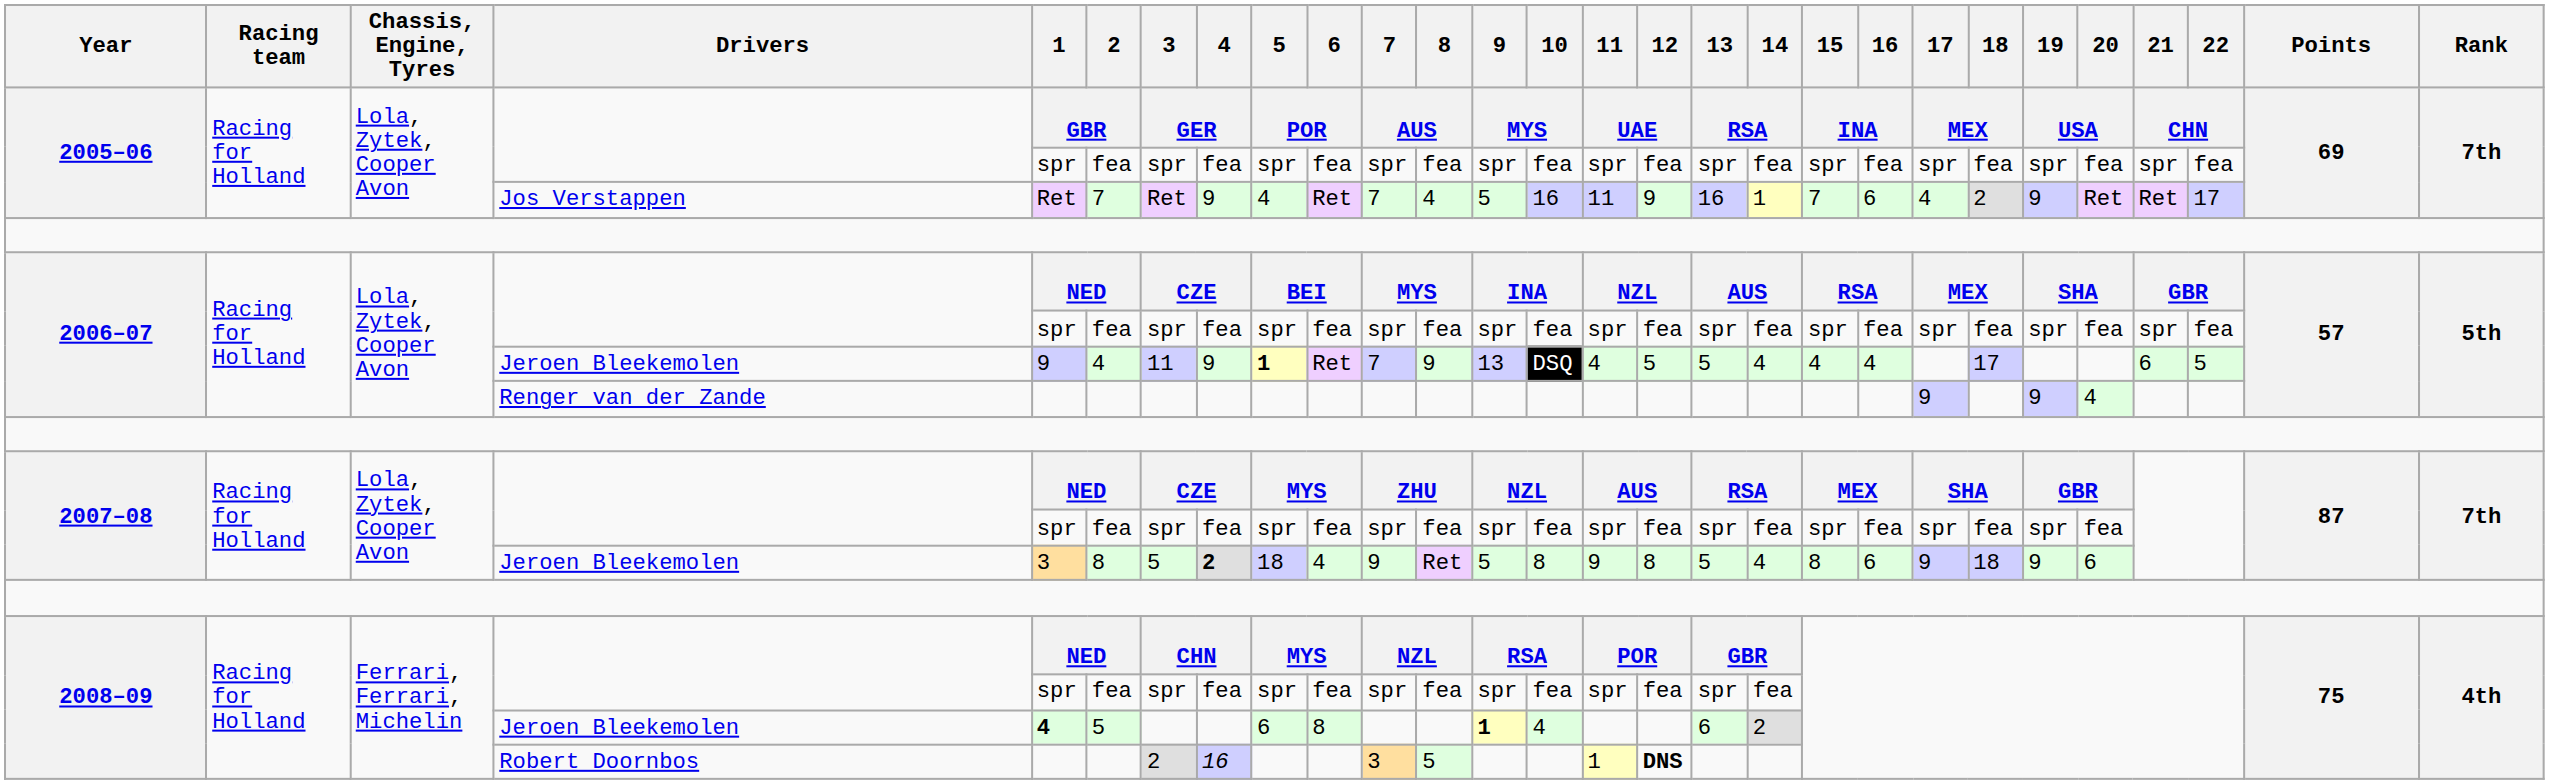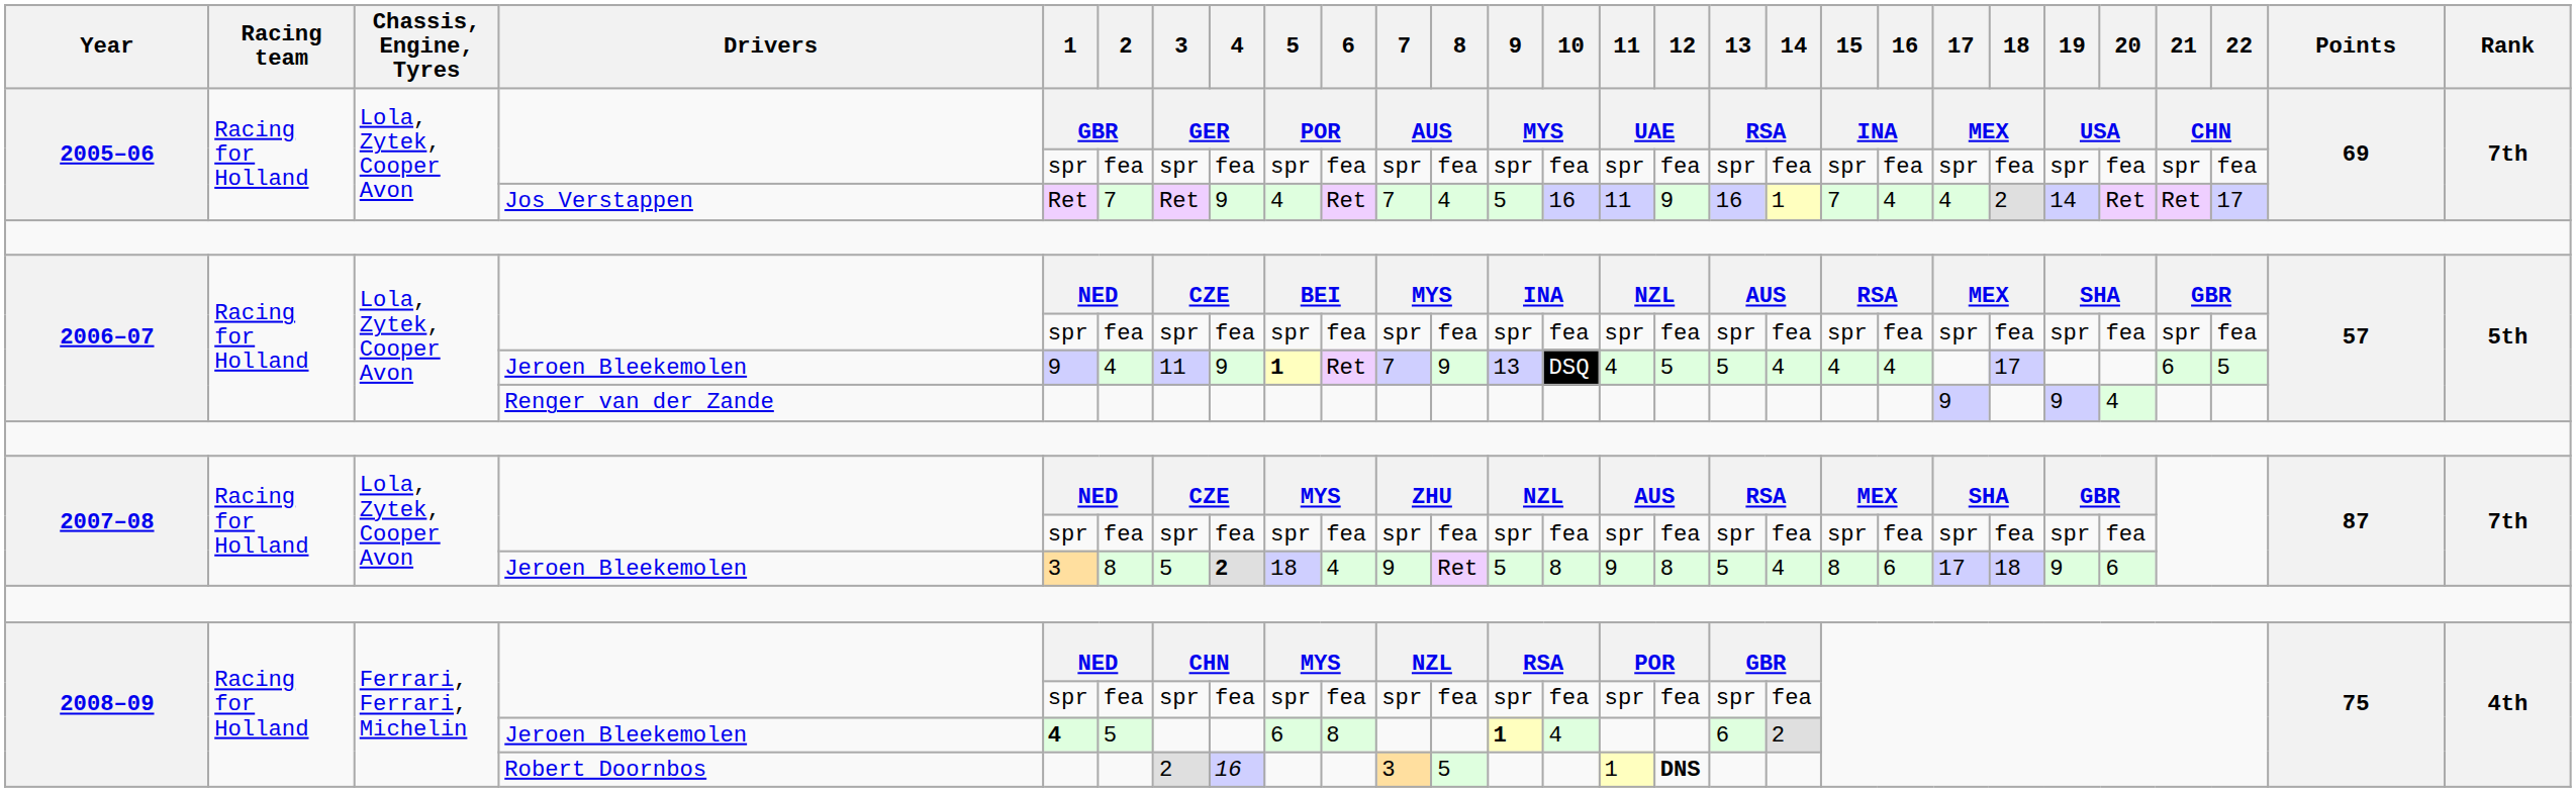2005–06 / Jos Verstappen | 16: 6 -> 4
2005–06 / Jos Verstappen | 19: 9 -> 14
2007–08 / Jeroen Bleekemolen | 17: 9 -> 17
